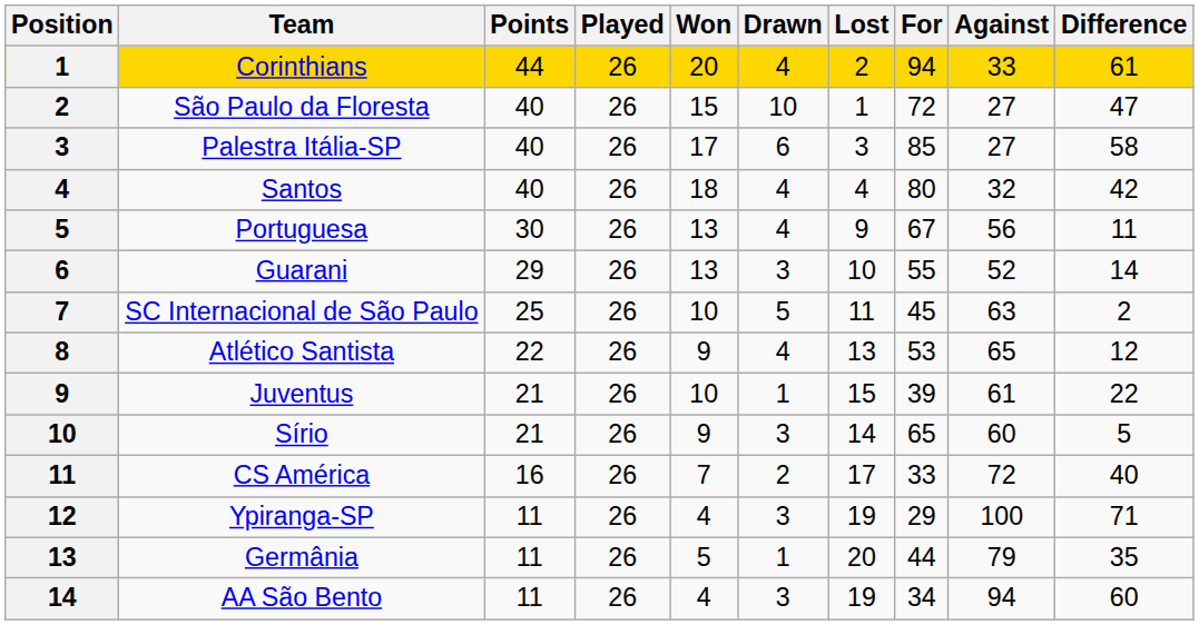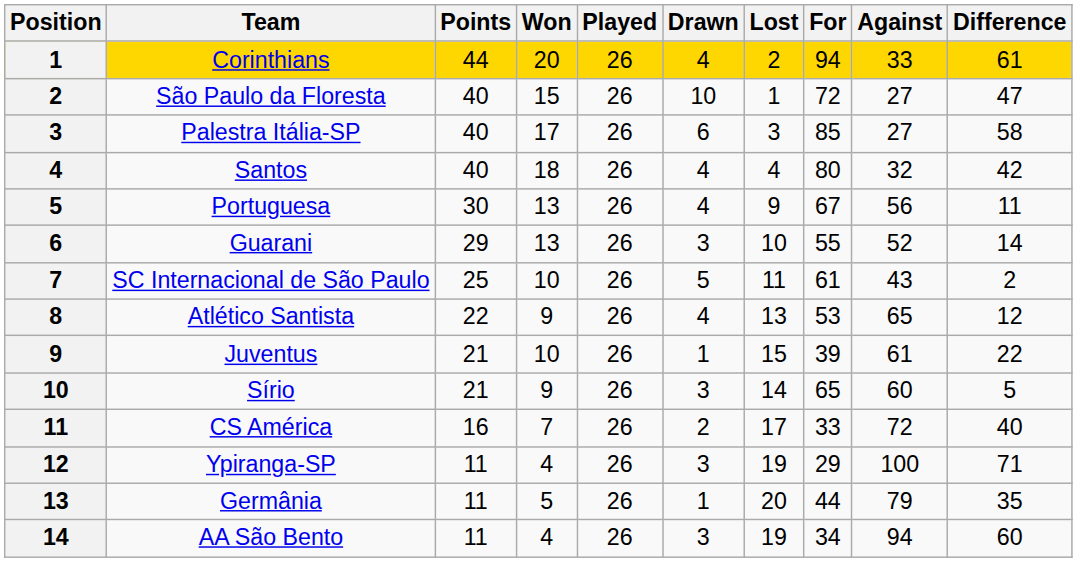columns swapped: Played <-> Won
SC Internacional de São Paulo | For: 45 -> 61
SC Internacional de São Paulo | Against: 63 -> 43
